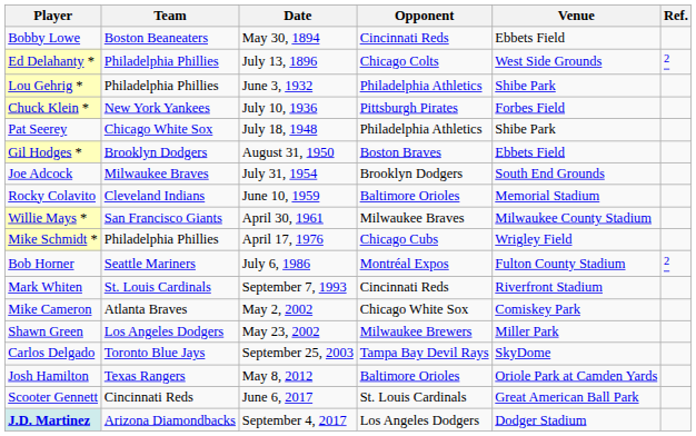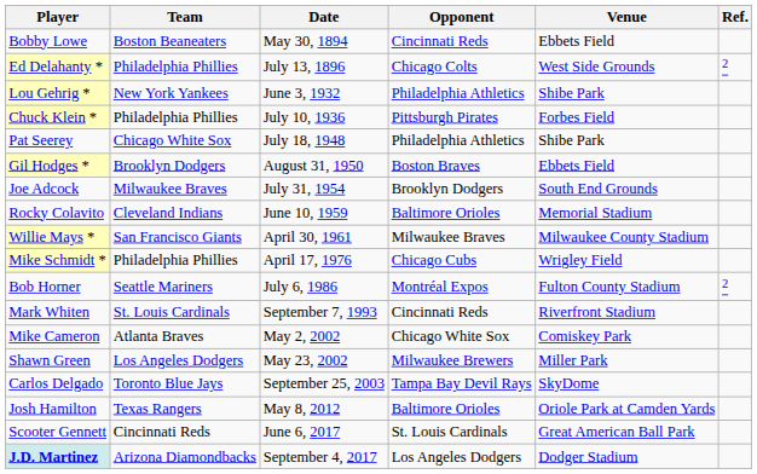Lou Gehrig * | Team: Philadelphia Phillies -> New York Yankees
Chuck Klein * | Team: New York Yankees -> Philadelphia Phillies
